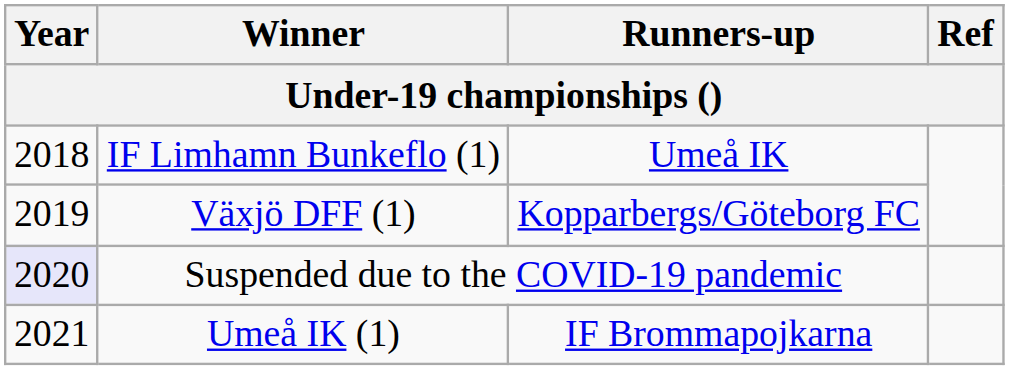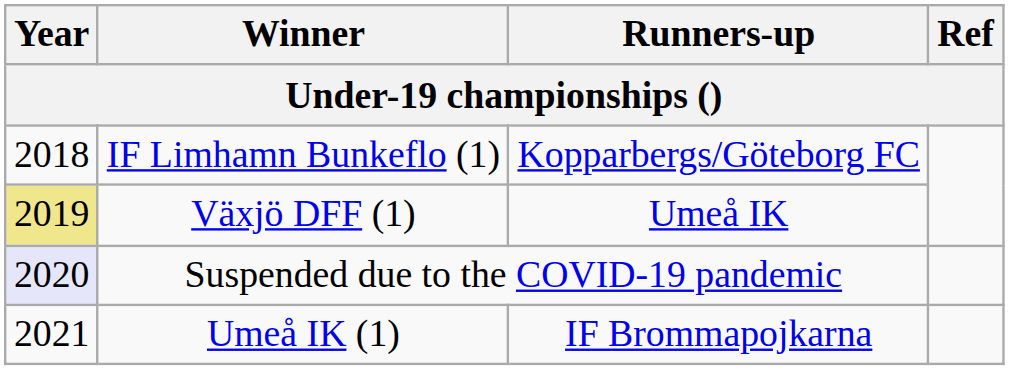IF Limhamn Bunkeflo (1) | Runners-up: Umeå IK -> Kopparbergs/Göteborg FC
Växjö DFF (1) | Year: no background -> khaki background
Växjö DFF (1) | Runners-up: Kopparbergs/Göteborg FC -> Umeå IK
